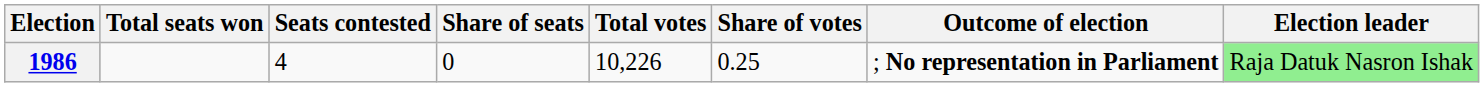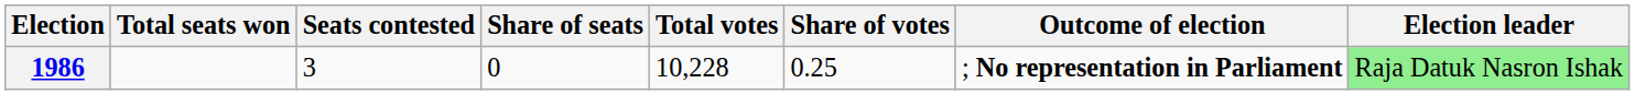1986 | Seats contested: 4 -> 3
1986 | Total votes: 10,226 -> 10,228
